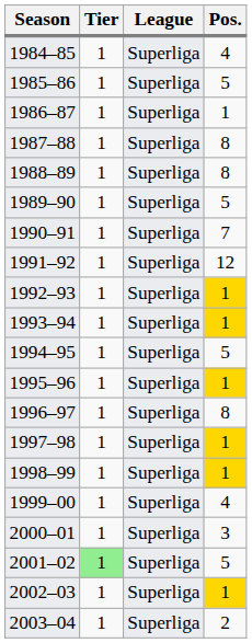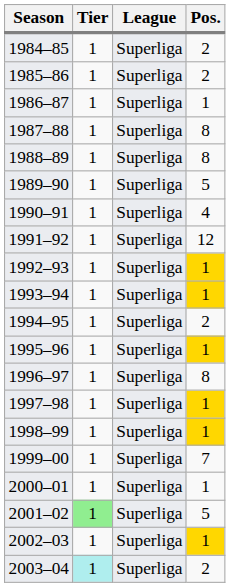1984–85 | Pos.: 4 -> 2
1985–86 | Pos.: 5 -> 2
1990–91 | Pos.: 7 -> 4
1994–95 | Pos.: 5 -> 2
1999–00 | Pos.: 4 -> 7
2000–01 | Pos.: 3 -> 1
2003–04 | Tier: no background -> paleturquoise background
